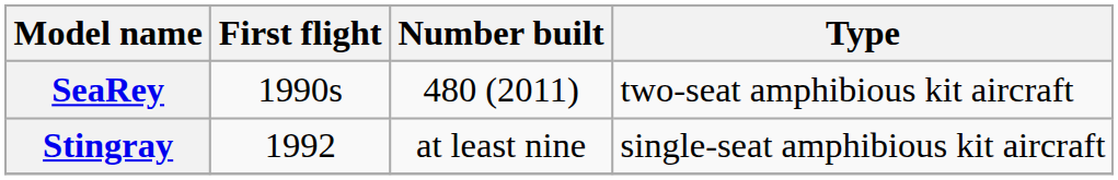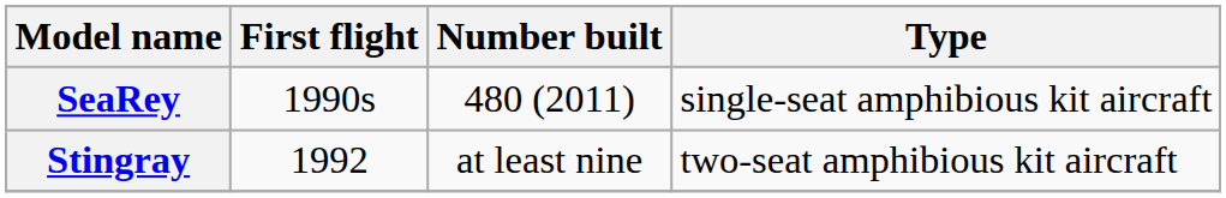SeaRey | Type: two-seat amphibious kit aircraft -> single-seat amphibious kit aircraft
Stingray | Type: single-seat amphibious kit aircraft -> two-seat amphibious kit aircraft
